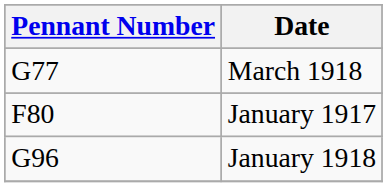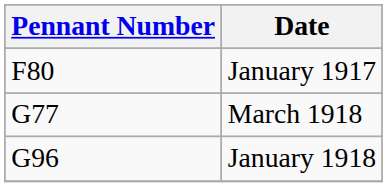rows swapped: January 1917 <-> March 1918
